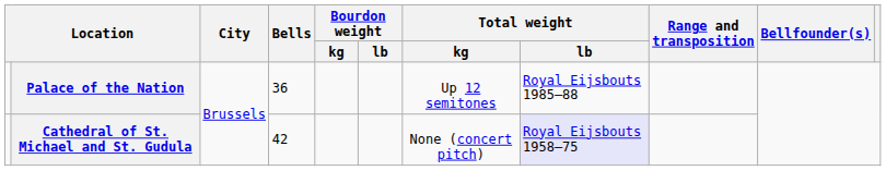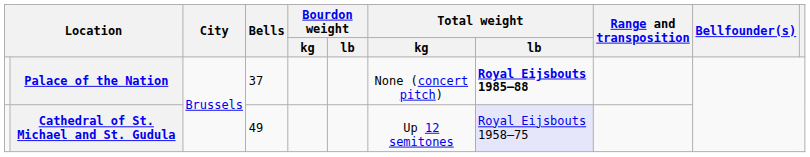Palace of the Nation | Bells: 36 -> 37
Palace of the Nation | Total weight / kg: Up 12 semitones -> None (concert pitch)
Palace of the Nation | Total weight / lb: normal -> bold
Cathedral of St. Michael and St. Gudula | Bells: 42 -> 49
Cathedral of St. Michael and St. Gudula | Total weight / kg: None (concert pitch) -> Up 12 semitones
